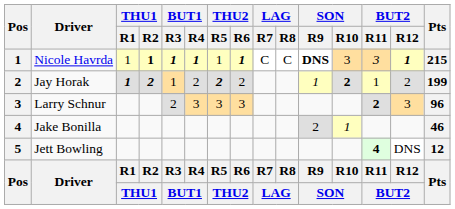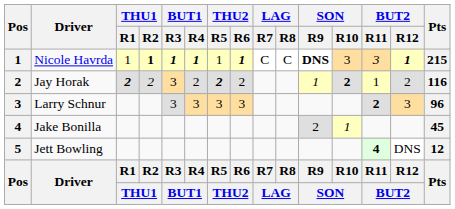Jay Horak | THU1 / R1: 1 -> 2
Jay Horak | THU1 / R2: bold -> normal
Jay Horak | BUT1 / R3: 1 -> 3
Jay Horak | Pts: 199 -> 116
Larry Schnur | BUT1 / R3: 2 -> 3
Jake Bonilla | Pts: 46 -> 45
